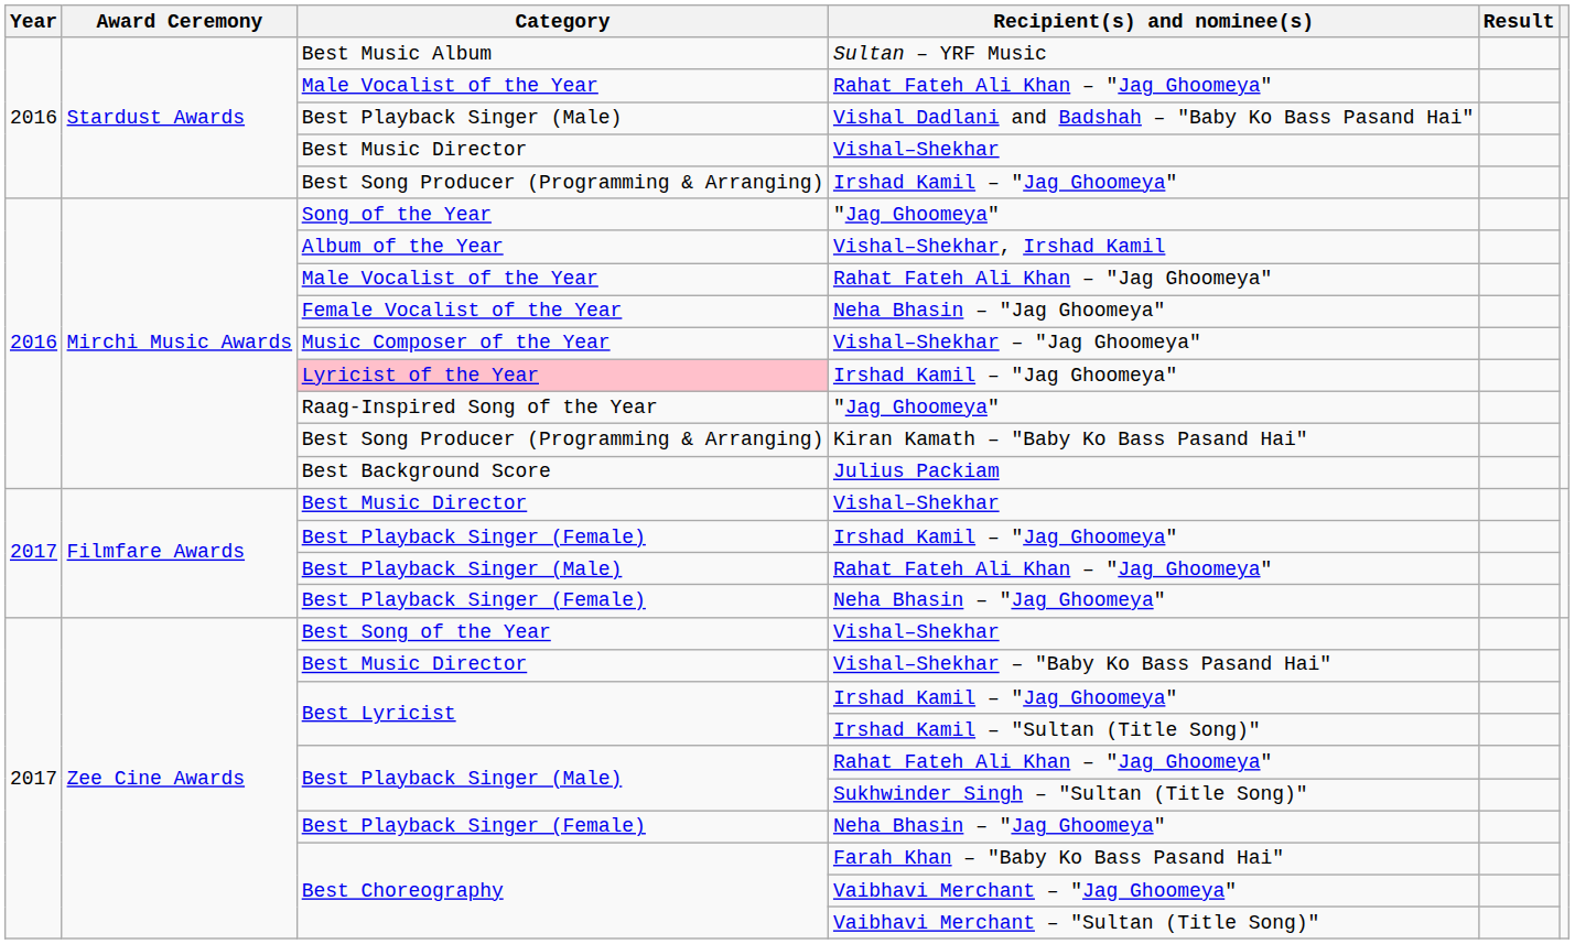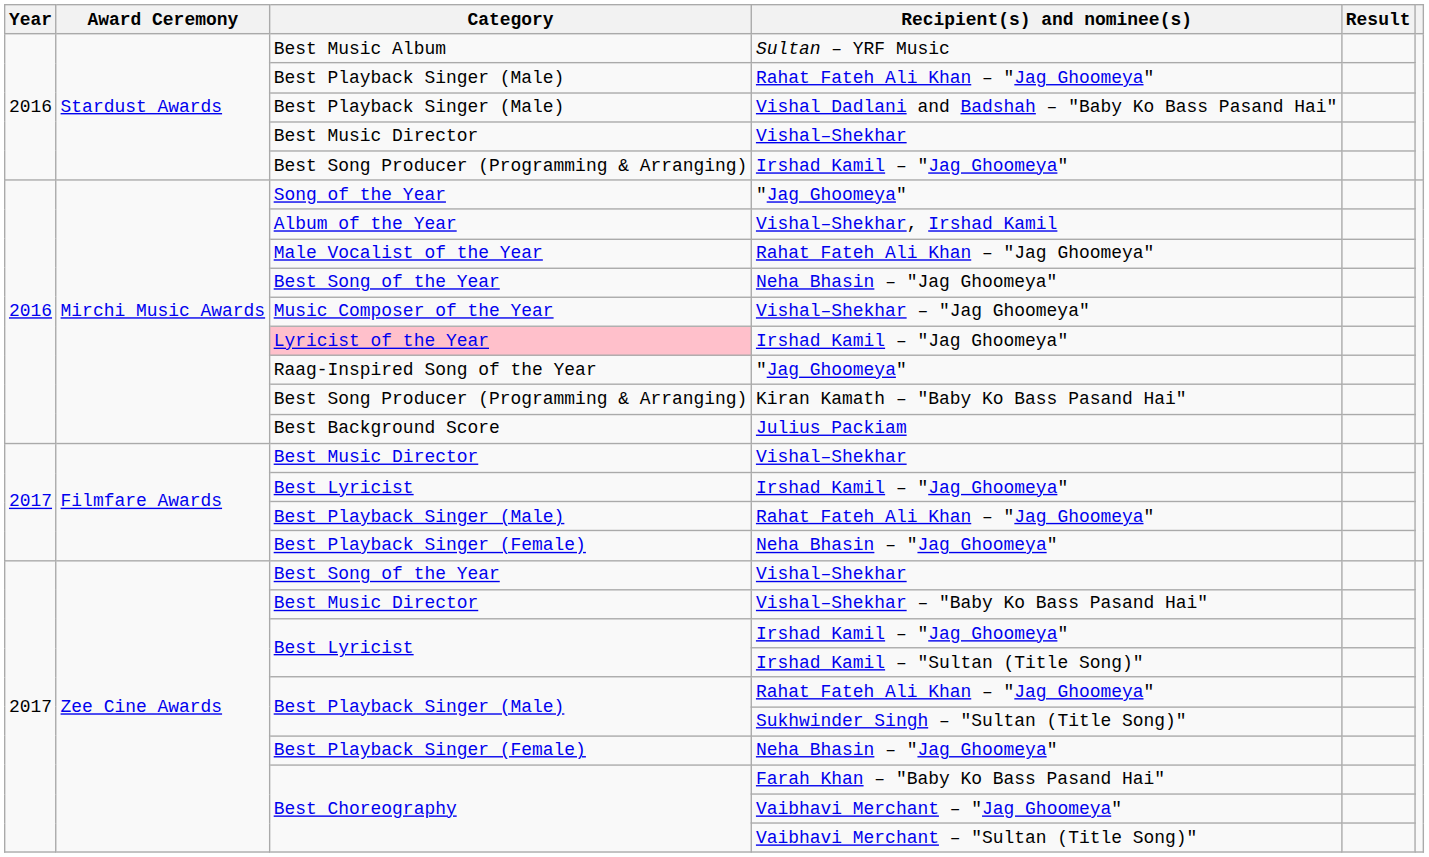Stardust Awards / Rahat Fateh Ali Khan – "Jag Ghoomeya" | Category: Male Vocalist of the Year -> Best Playback Singer (Male)
Mirchi Music Awards / Neha Bhasin – "Jag Ghoomeya" | Category: Female Vocalist of the Year -> Best Song of the Year
Filmfare Awards / Irshad Kamil – "Jag Ghoomeya" | Category: Best Playback Singer (Female) -> Best Lyricist
